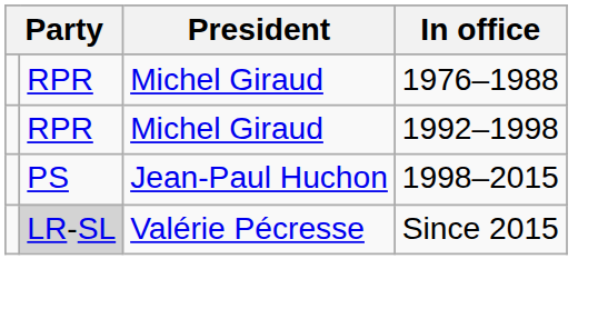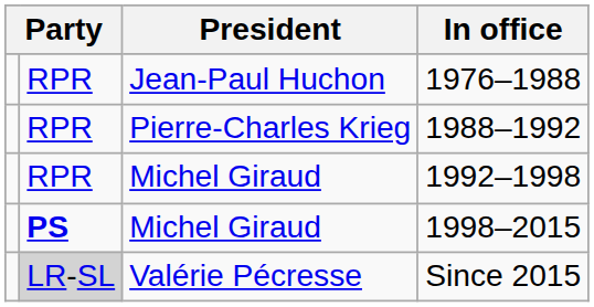1976–1988 | President: Michel Giraud -> Jean-Paul Huchon
+ row: RPR | Pierre-Charles Krieg | 1988–1992
1998–2015 | column 2: normal -> bold
1998–2015 | President: Jean-Paul Huchon -> Michel Giraud
